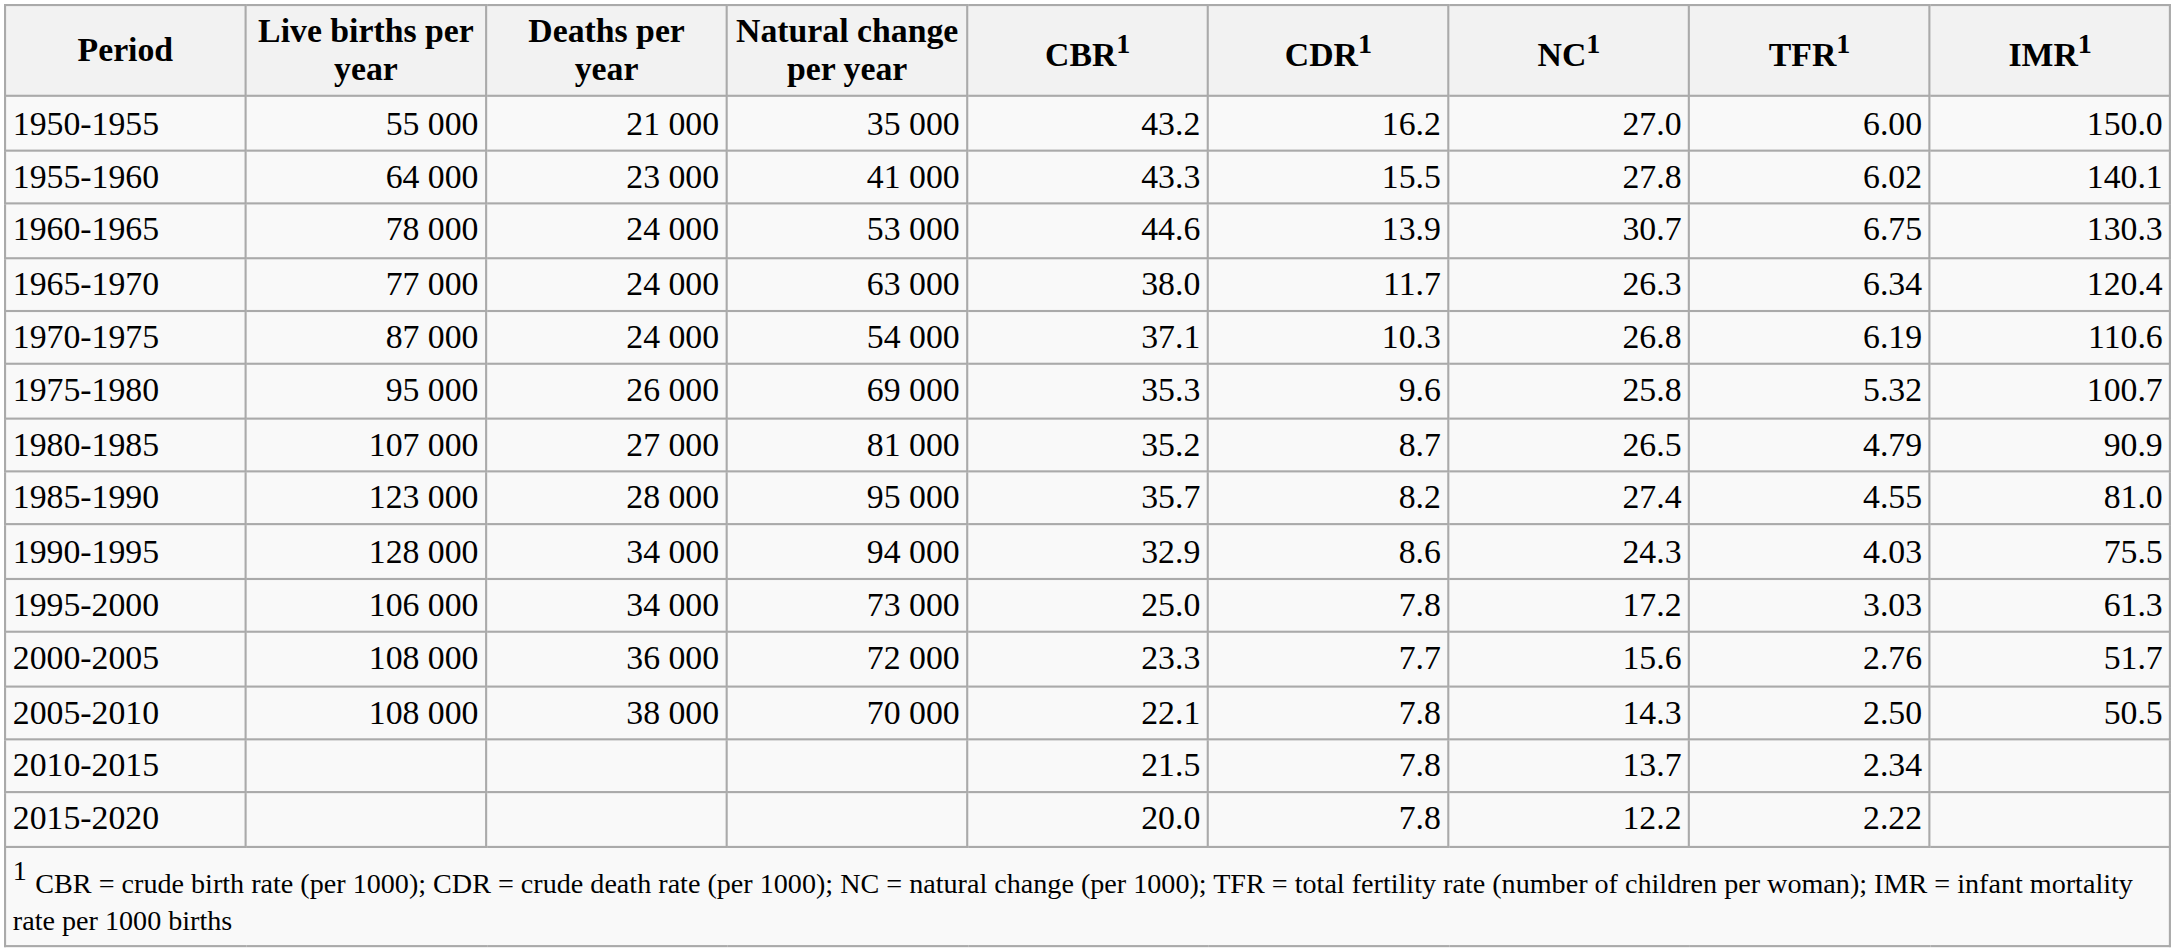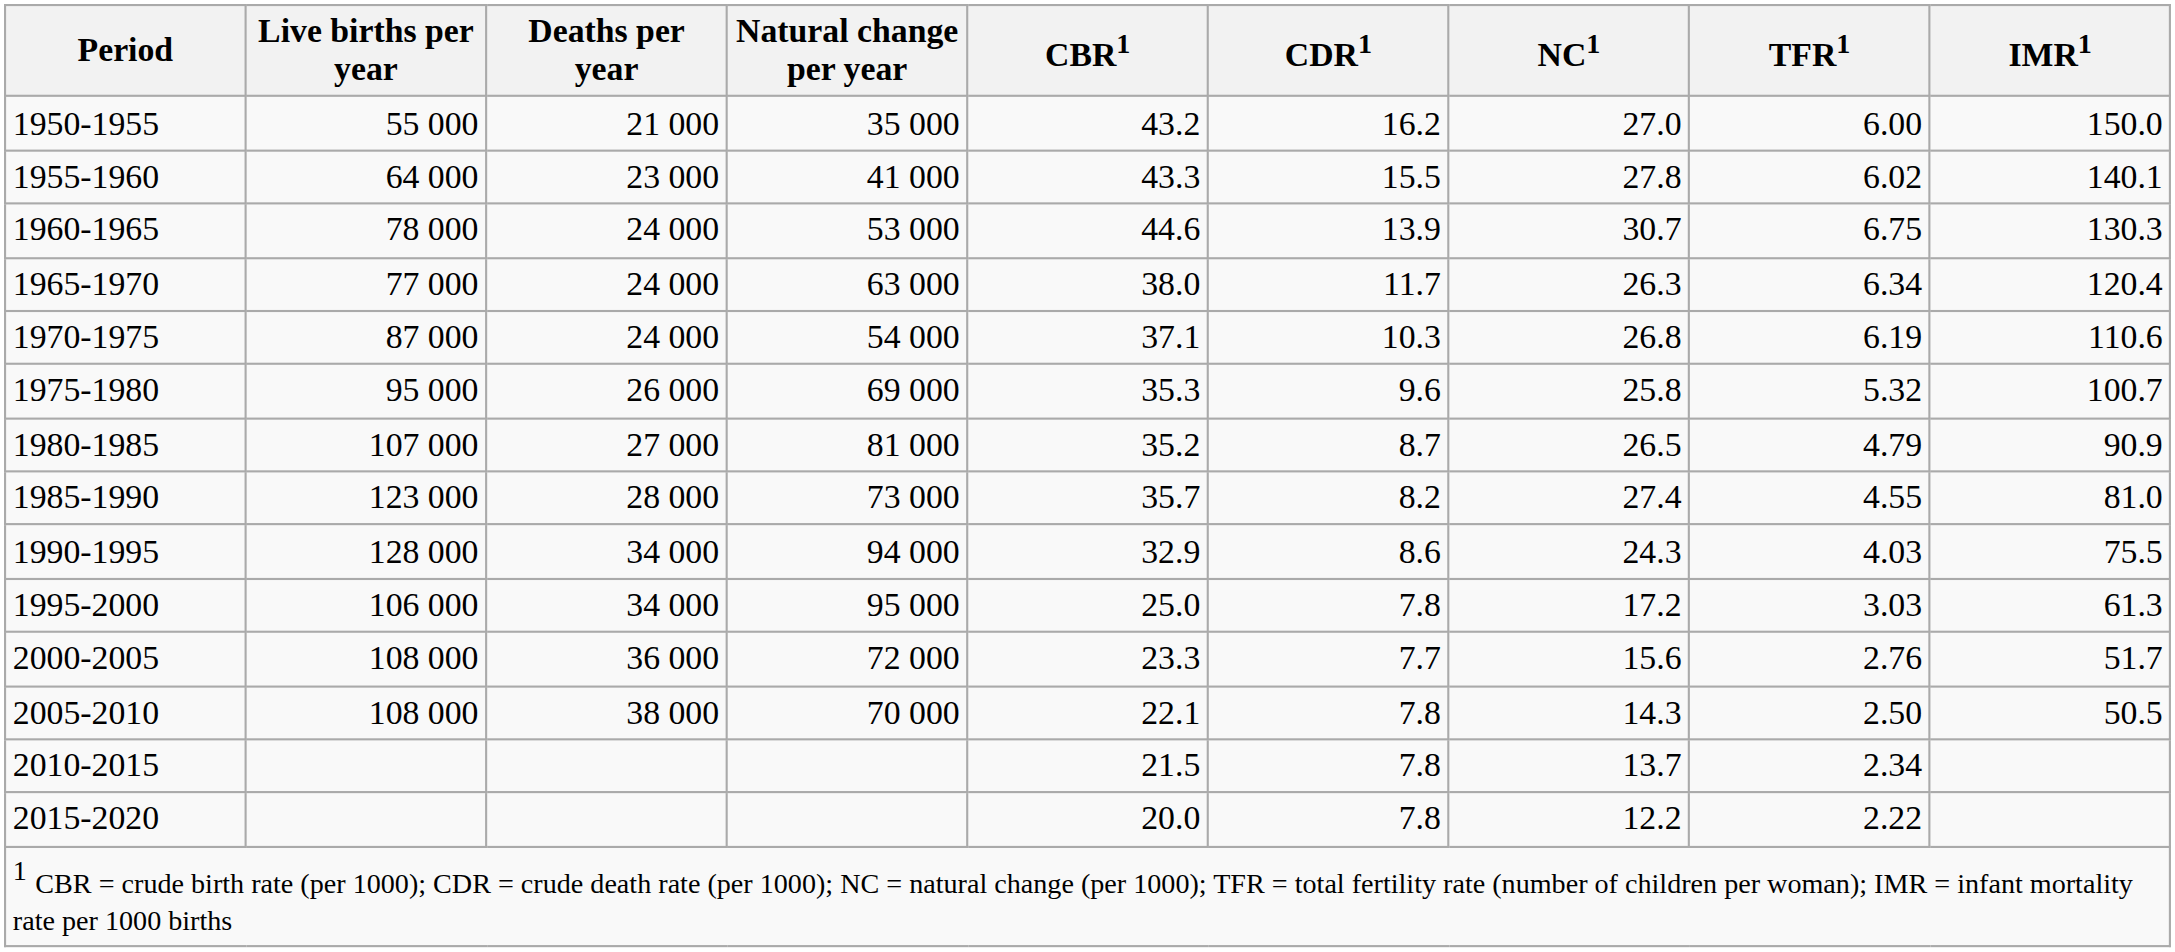1985-1990 | Natural change per year: 95 000 -> 73 000
1995-2000 | Natural change per year: 73 000 -> 95 000
